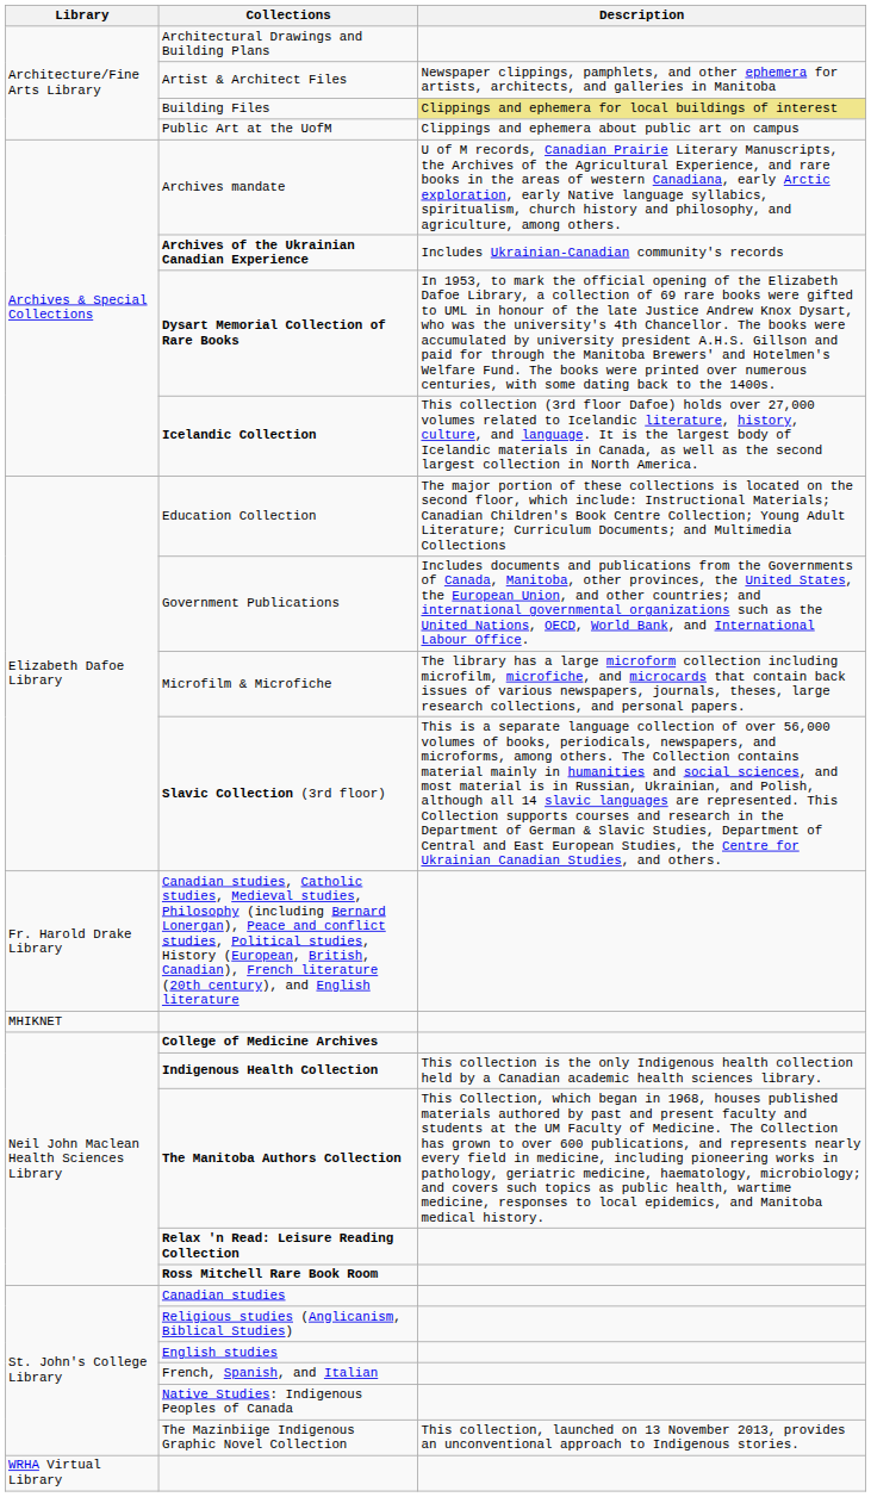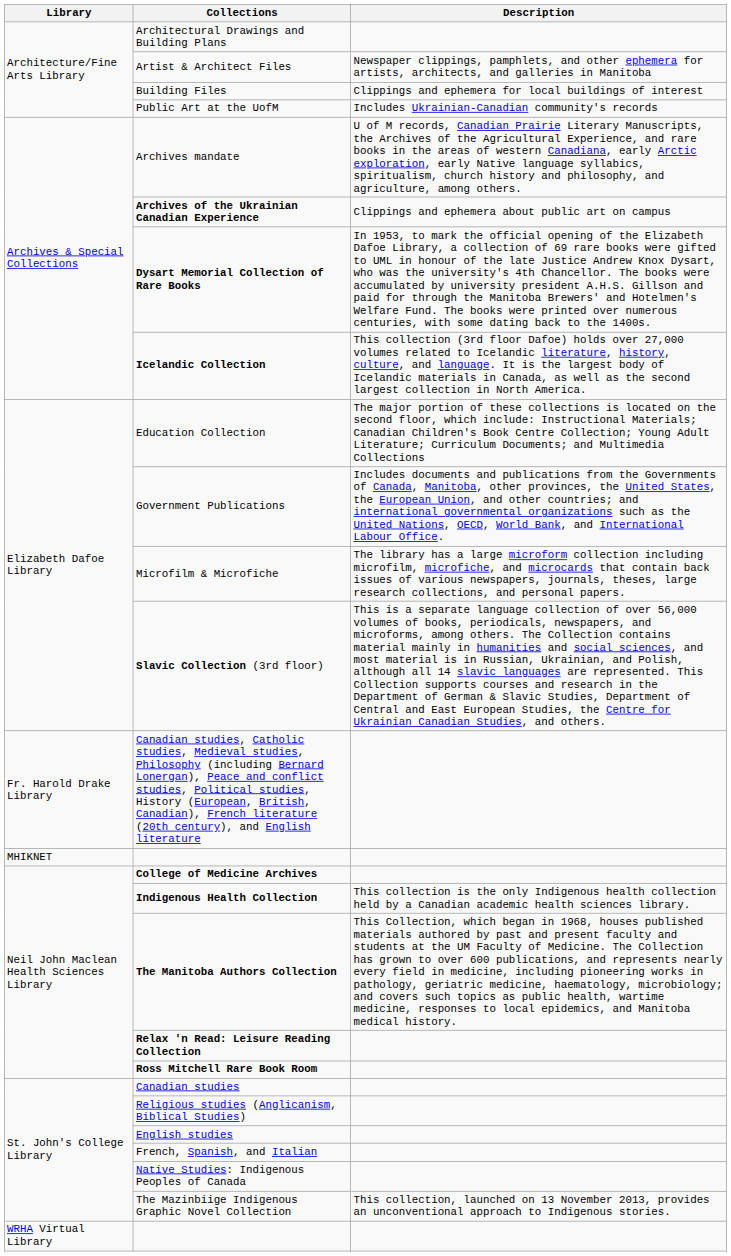Building Files | Description: khaki background -> no background
Public Art at the UofM | Description: Clippings and ephemera about public art on campus -> Includes Ukrainian-Canadian community's records
Archives of the Ukrainian Canadian Experience | Description: Includes Ukrainian-Canadian community's records -> Clippings and ephemera about public art on campus
